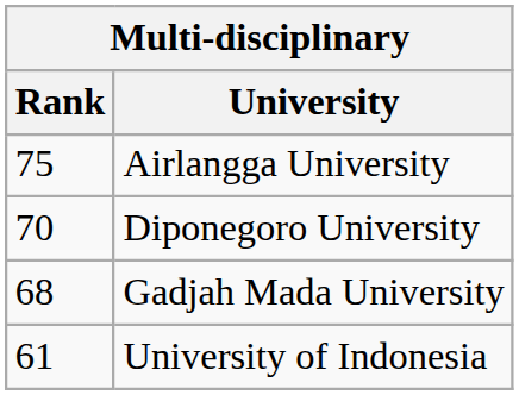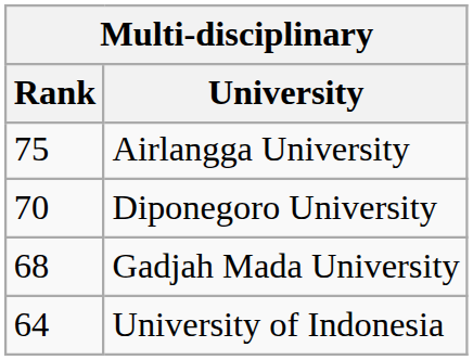University of Indonesia | Rank: 61 -> 64
